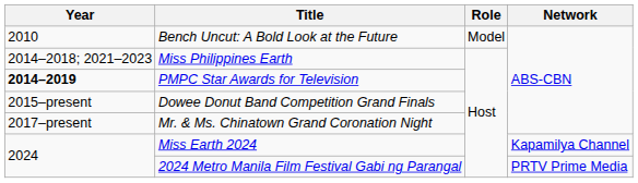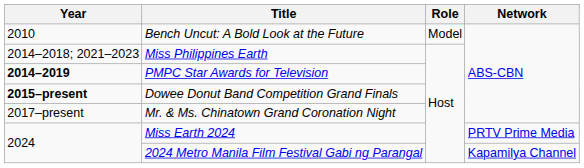Dowee Donut Band Competition Grand Finals | Year: normal -> bold
Miss Earth 2024 | Network: Kapamilya Channel -> PRTV Prime Media
2024 Metro Manila Film Festival Gabi ng Parangal | Network: PRTV Prime Media -> Kapamilya Channel
